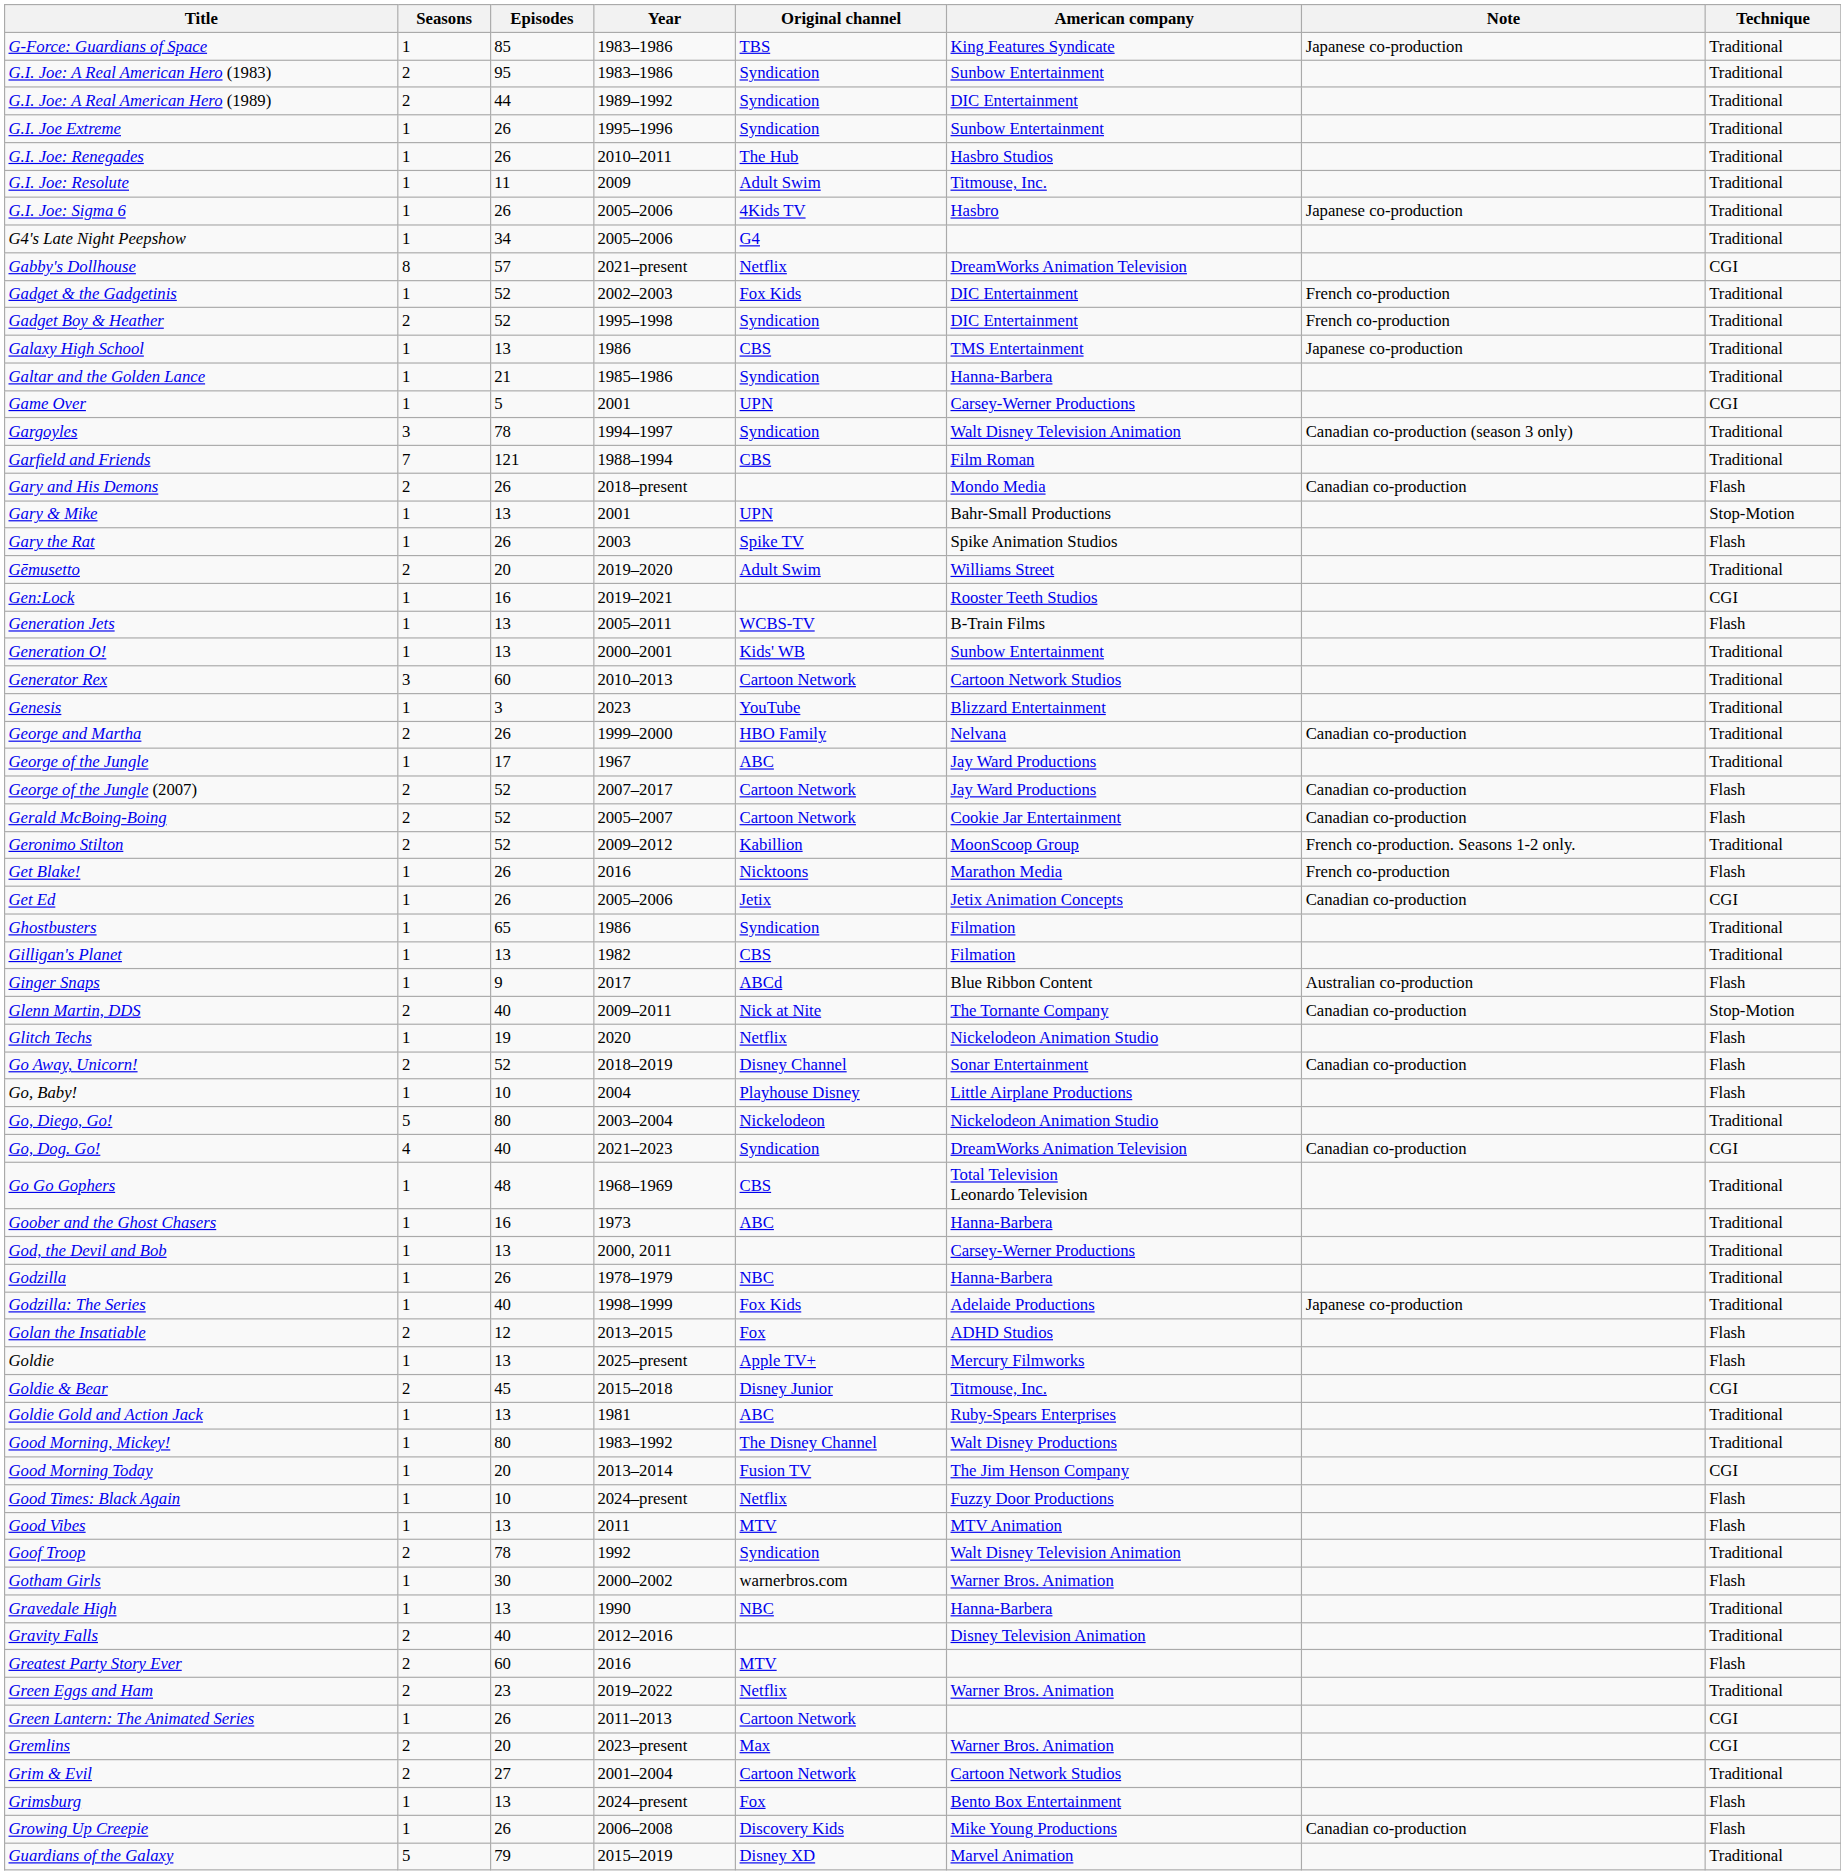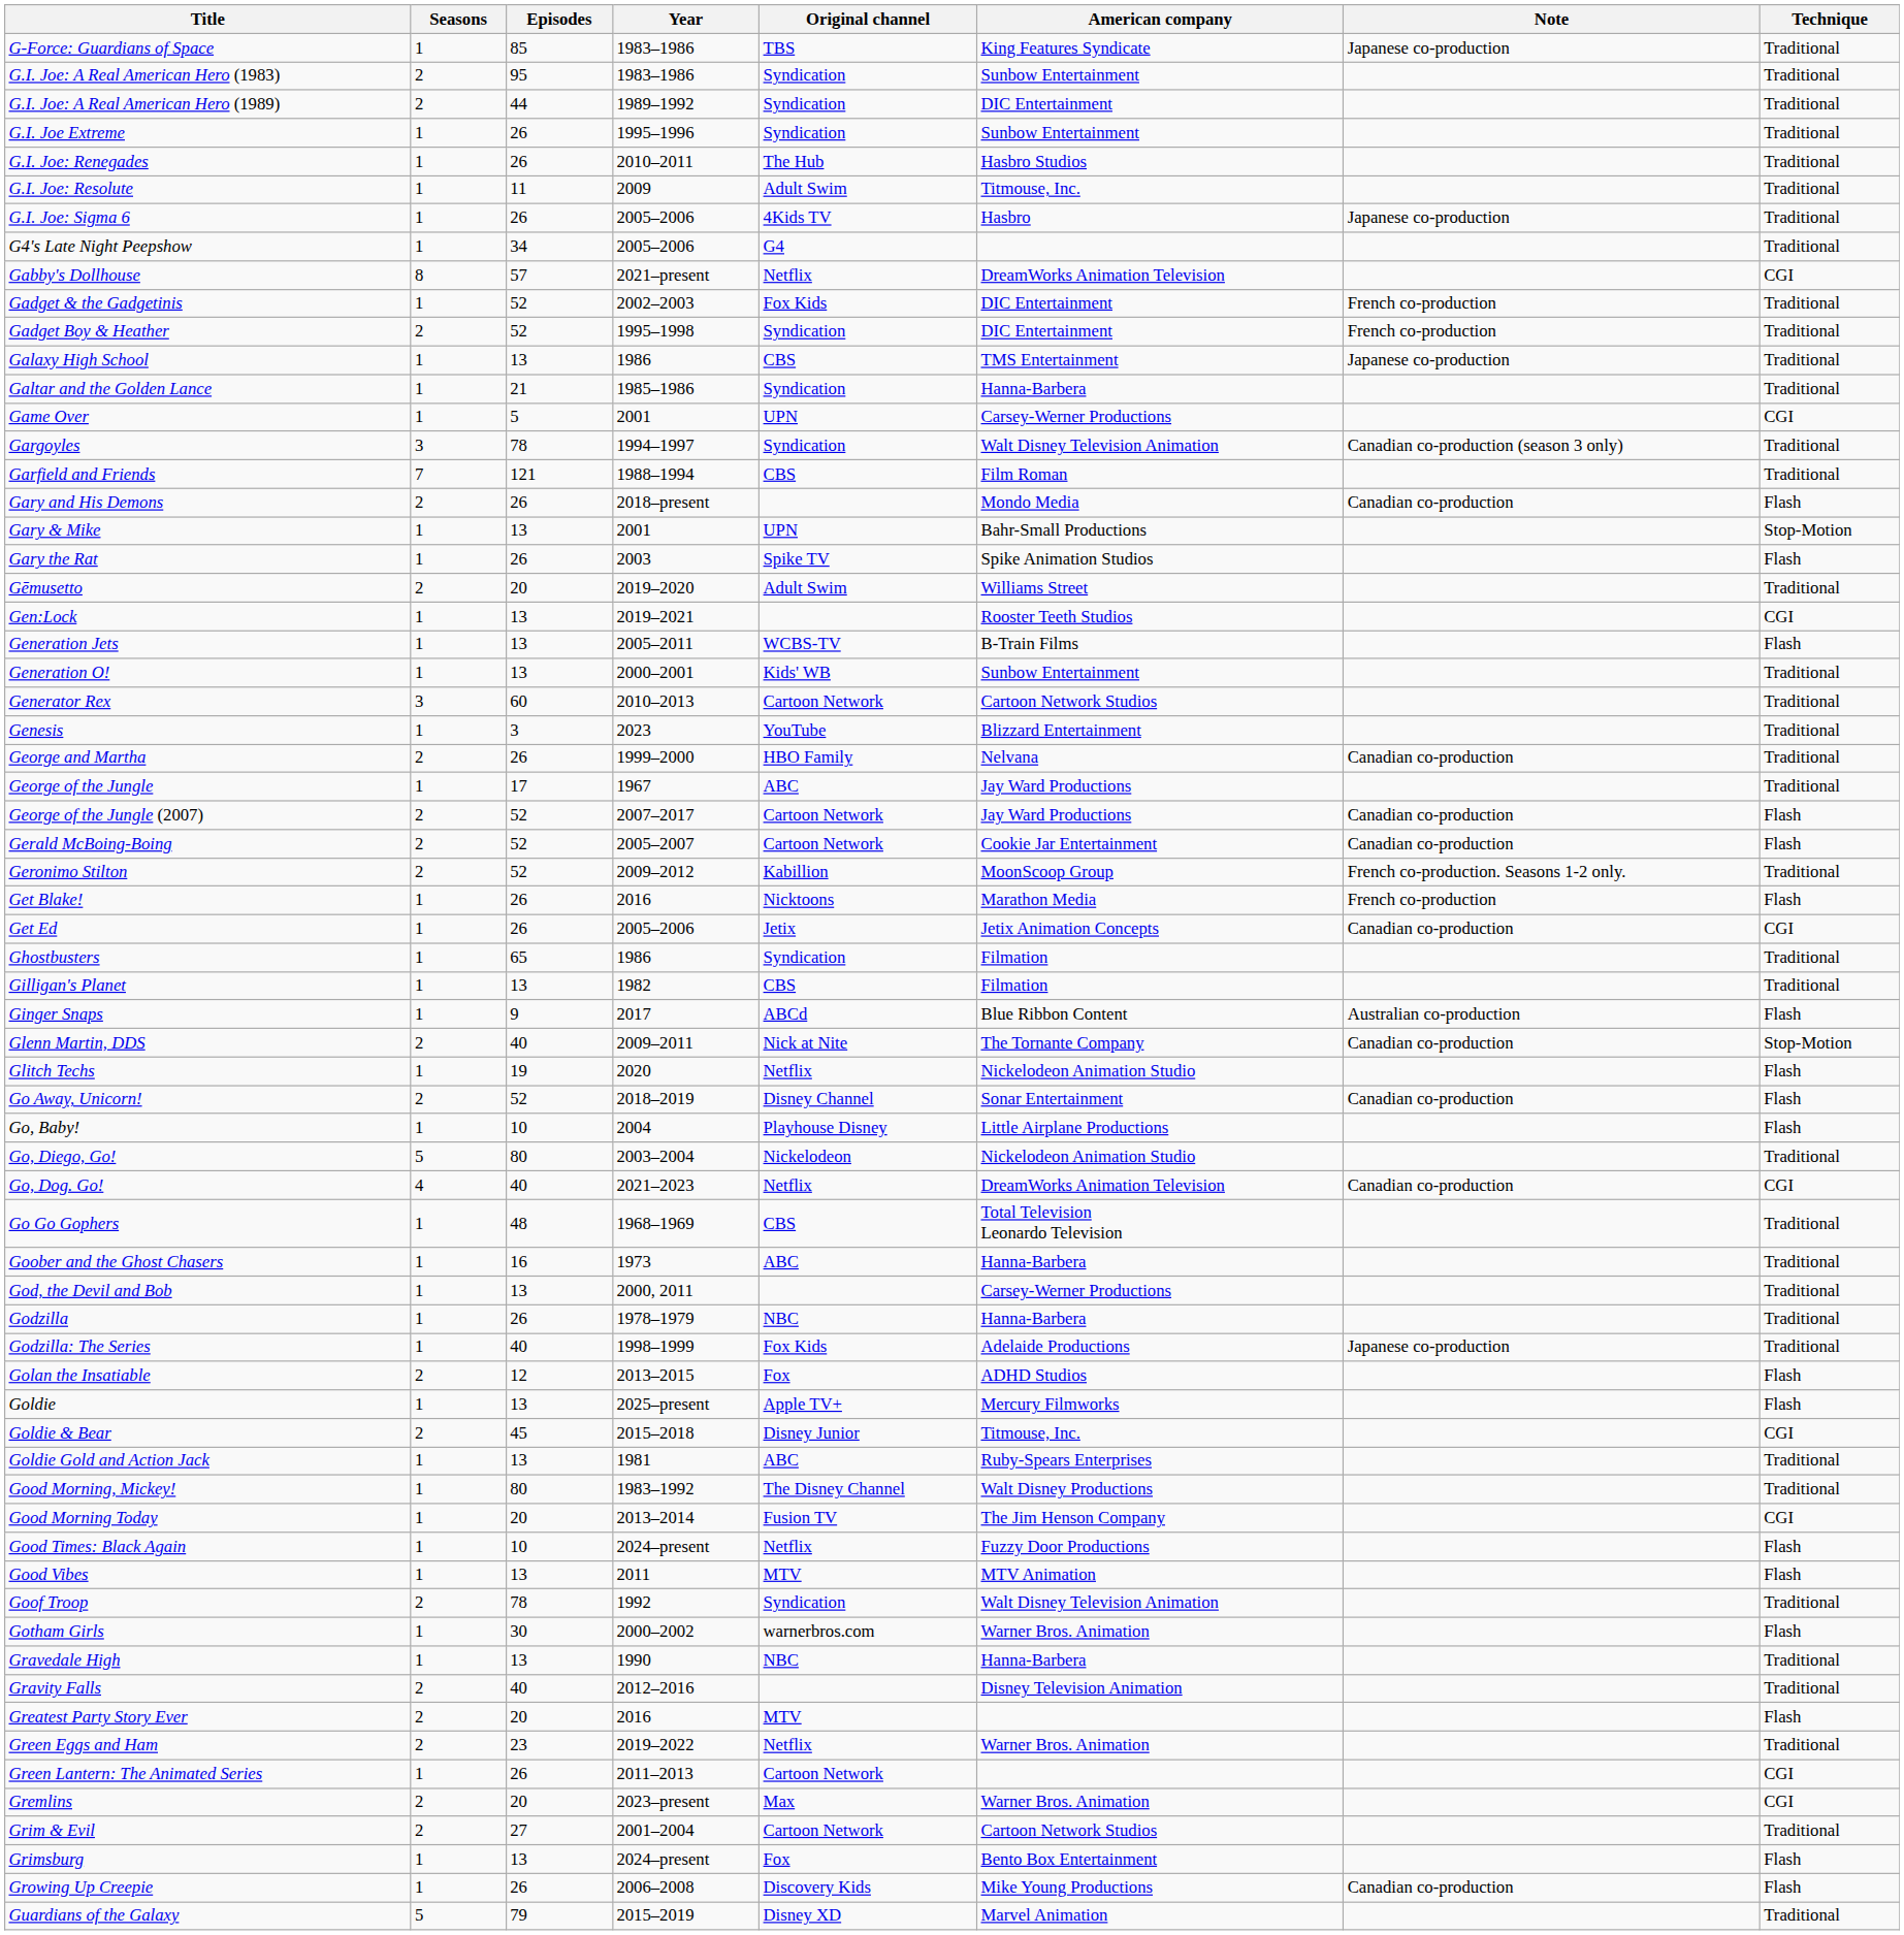Gen:Lock | Episodes: 16 -> 13
Go, Dog. Go! | Original channel: Syndication -> Netflix
Greatest Party Story Ever | Episodes: 60 -> 20
